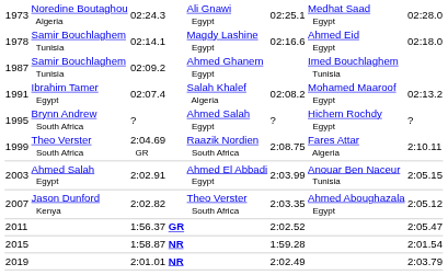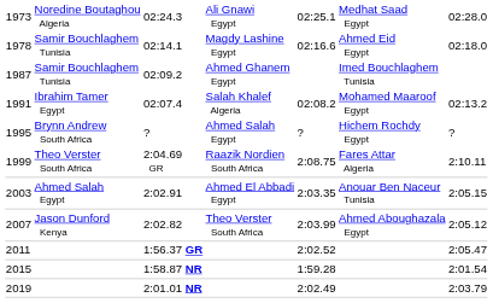2003 | column 5: 2:03.99 -> 2:03.35
2007 | column 5: 2:03.35 -> 2:03.99
